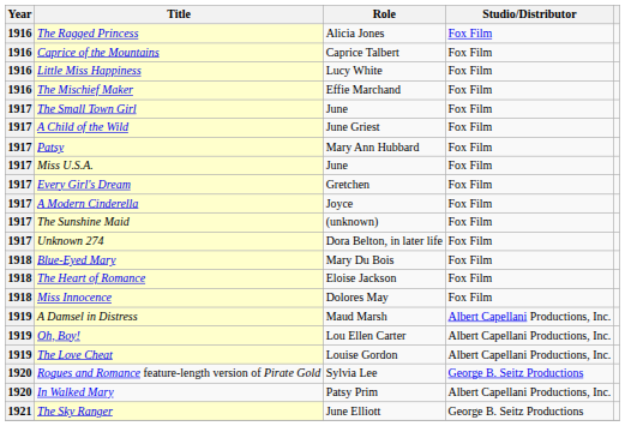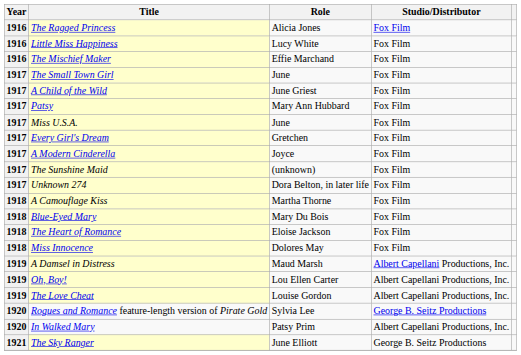- row: 1916 | Caprice of the Mountains | Caprice Talbert | Fox Film
+ row: 1918 | A Camouflage Kiss | Martha Thorne | Fox Film
